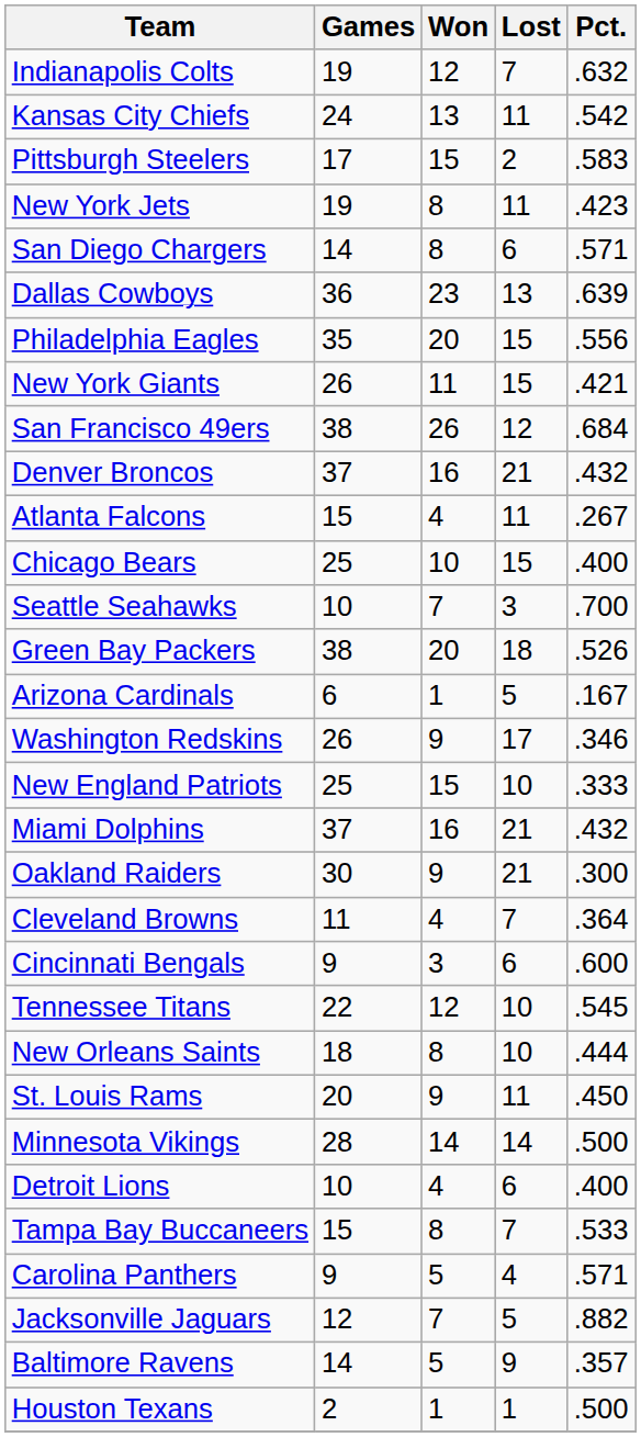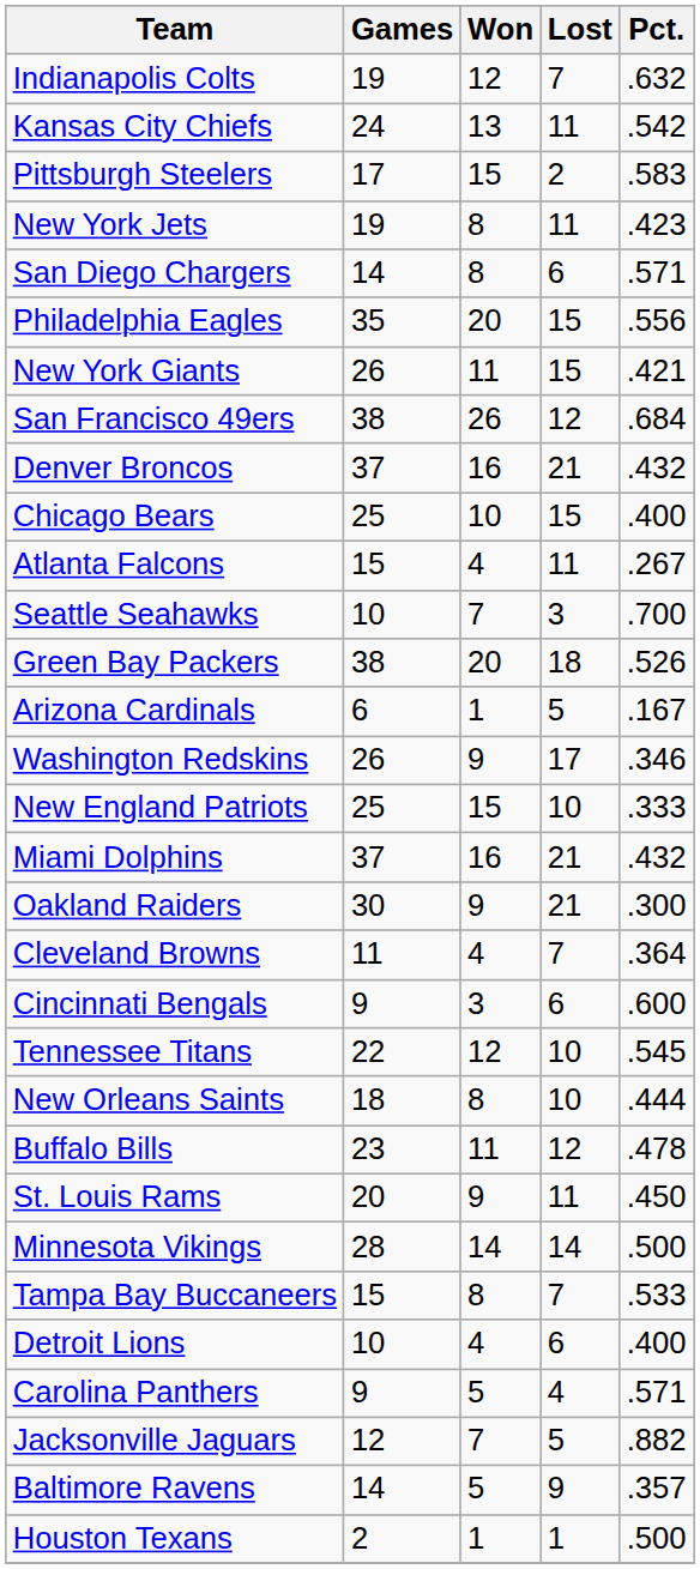- row: Dallas Cowboys | 36 | 23 | 13 | .639
rows swapped: Atlanta Falcons <-> Chicago Bears
+ row: Buffalo Bills | 23 | 11 | 12 | .478
rows swapped: Tampa Bay Buccaneers <-> Detroit Lions
